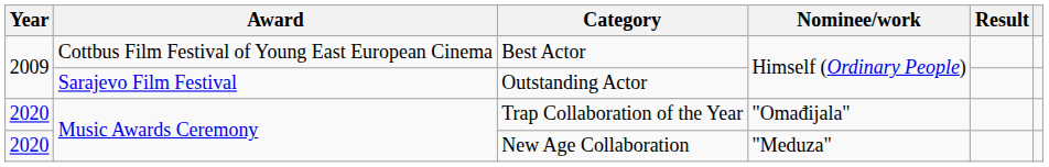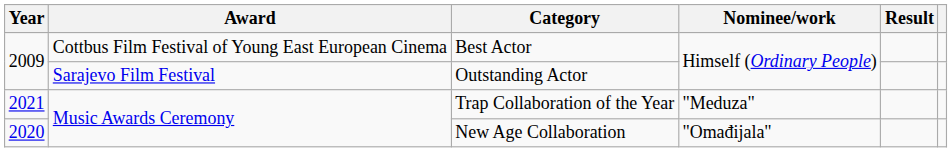Trap Collaboration of the Year | Year: 2020 -> 2021
Trap Collaboration of the Year | Nominee/work: "Omađijala" -> "Meduza"
New Age Collaboration | Nominee/work: "Meduza" -> "Omađijala"
